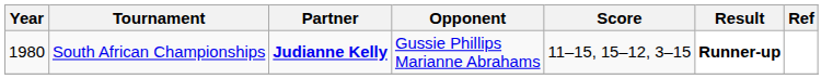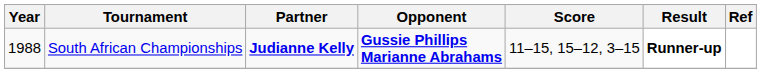South African Championships | Year: 1980 -> 1988
South African Championships | Opponent: normal -> bold
